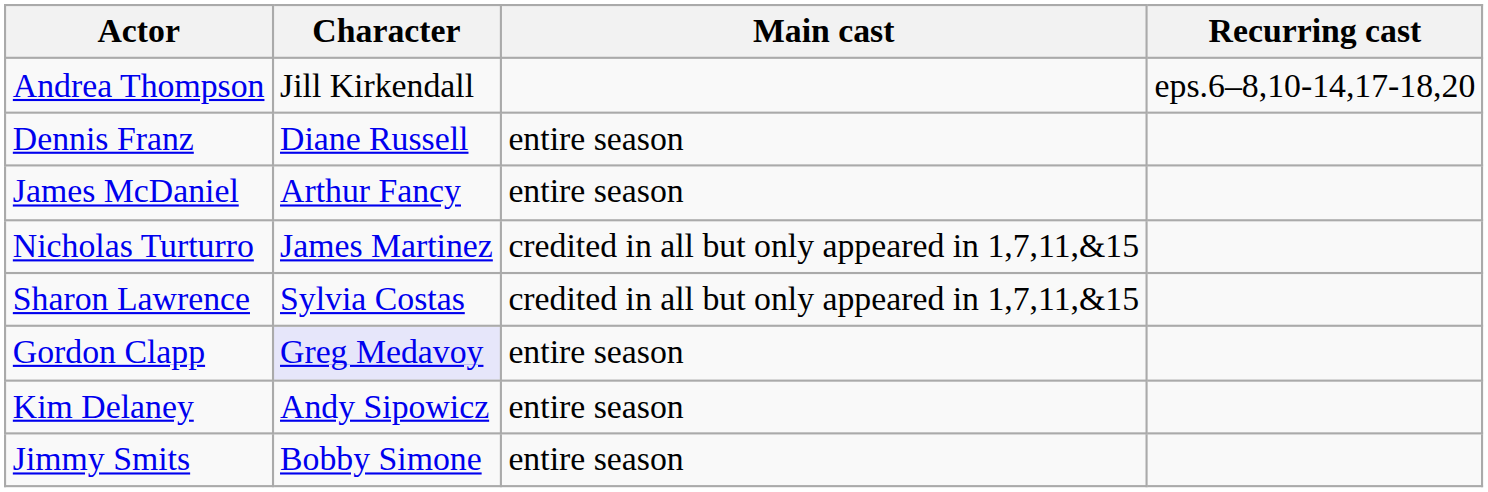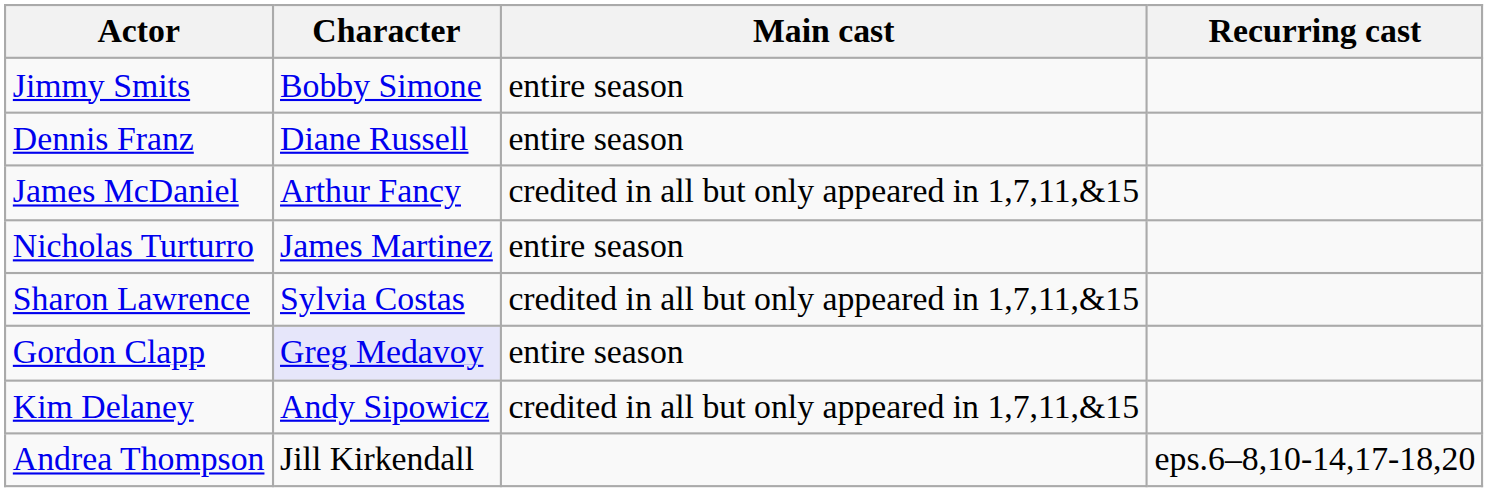rows swapped: Jimmy Smits <-> Andrea Thompson
James McDaniel | Main cast: entire season -> credited in all but only appeared in 1,7,11,&15
Nicholas Turturro | Main cast: credited in all but only appeared in 1,7,11,&15 -> entire season
Kim Delaney | Main cast: entire season -> credited in all but only appeared in 1,7,11,&15
